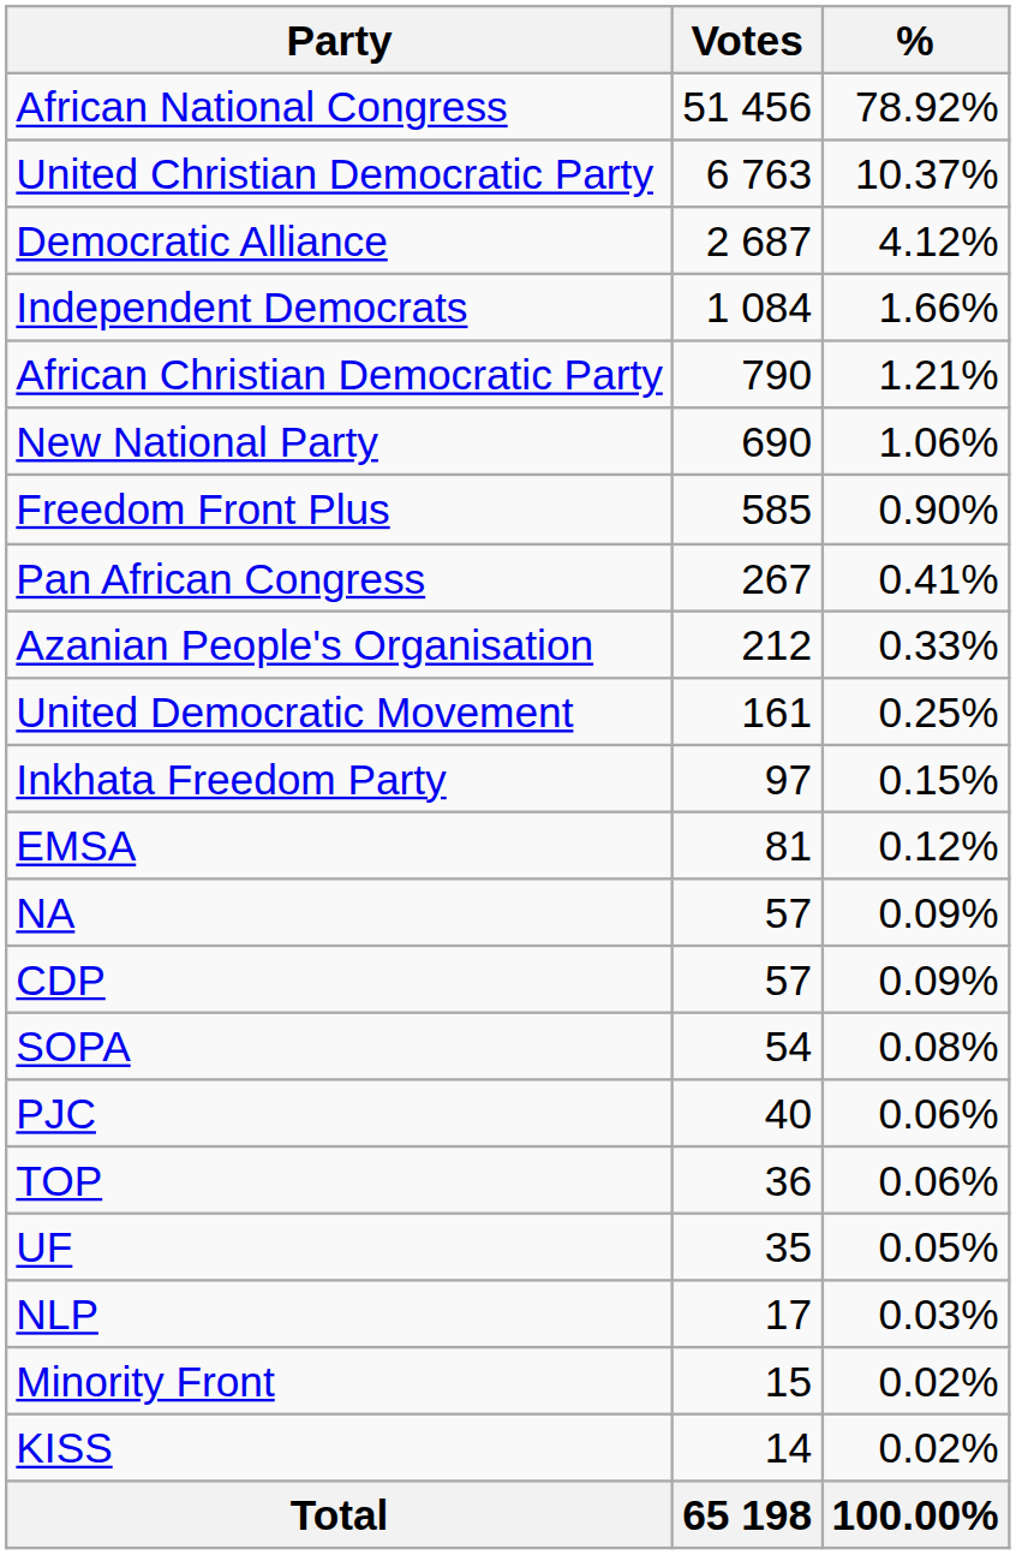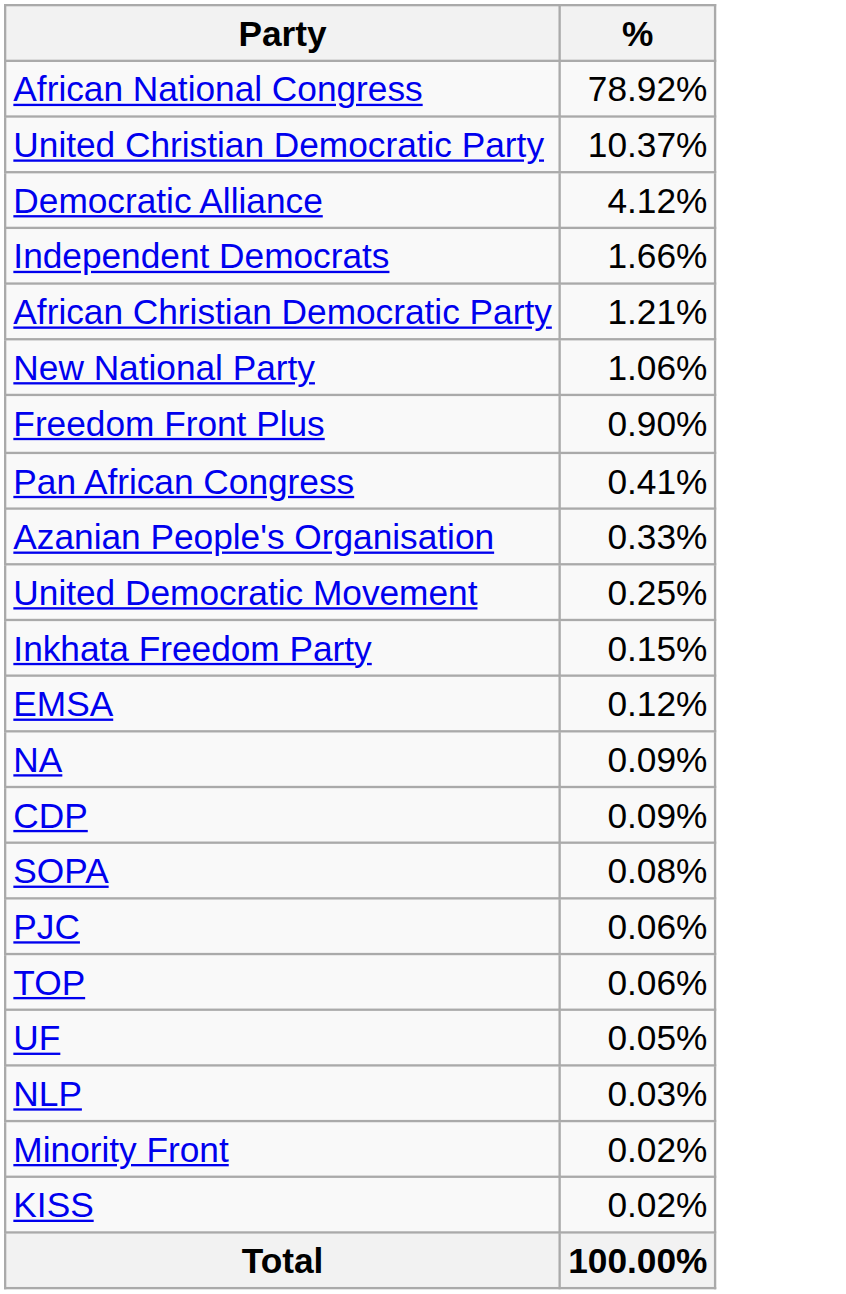- column: Votes | 51 456 | 6 763 | 2 687 | 1 084 | 790 | 690 | 585 | 267 | 212 | 161 | 97 | 81 | 57 | 57 | 54 | 40 | 36 | 35 | 17 | 15 | 14 | 65 198
